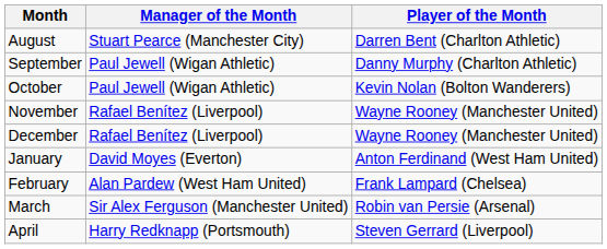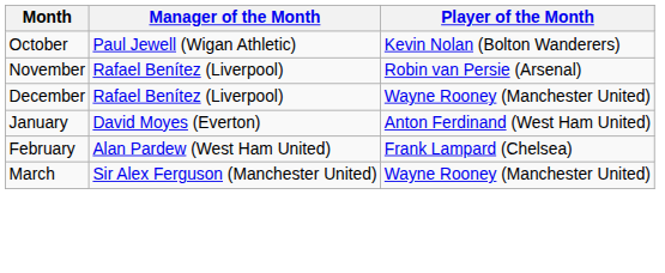- row: August | Stuart Pearce (Manchester City) | Darren Bent (Charlton Athletic)
- row: September | Paul Jewell (Wigan Athletic) | Danny Murphy (Charlton Athletic)
November | Player of the Month: Wayne Rooney (Manchester United) -> Robin van Persie (Arsenal)
March | Player of the Month: Robin van Persie (Arsenal) -> Wayne Rooney (Manchester United)
- row: April | Harry Redknapp (Portsmouth) | Steven Gerrard (Liverpool)
